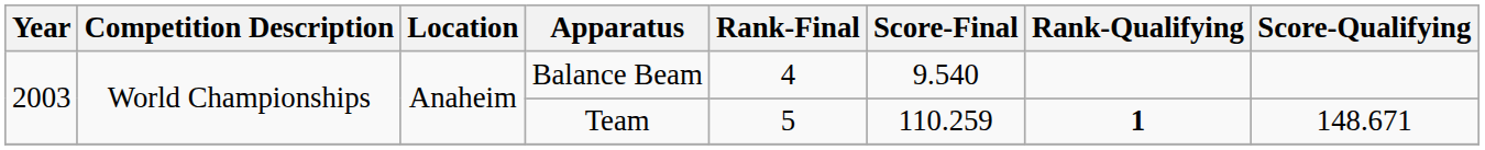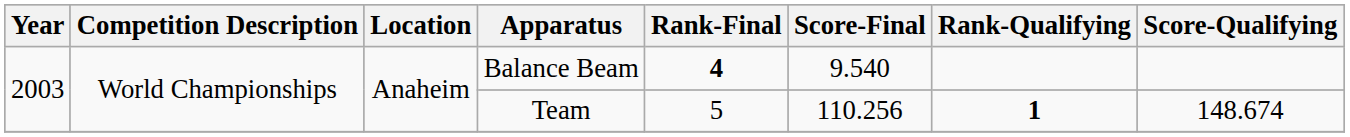Balance Beam | Rank-Final: normal -> bold
Team | Score-Final: 110.259 -> 110.256
Team | Score-Qualifying: 148.671 -> 148.674
